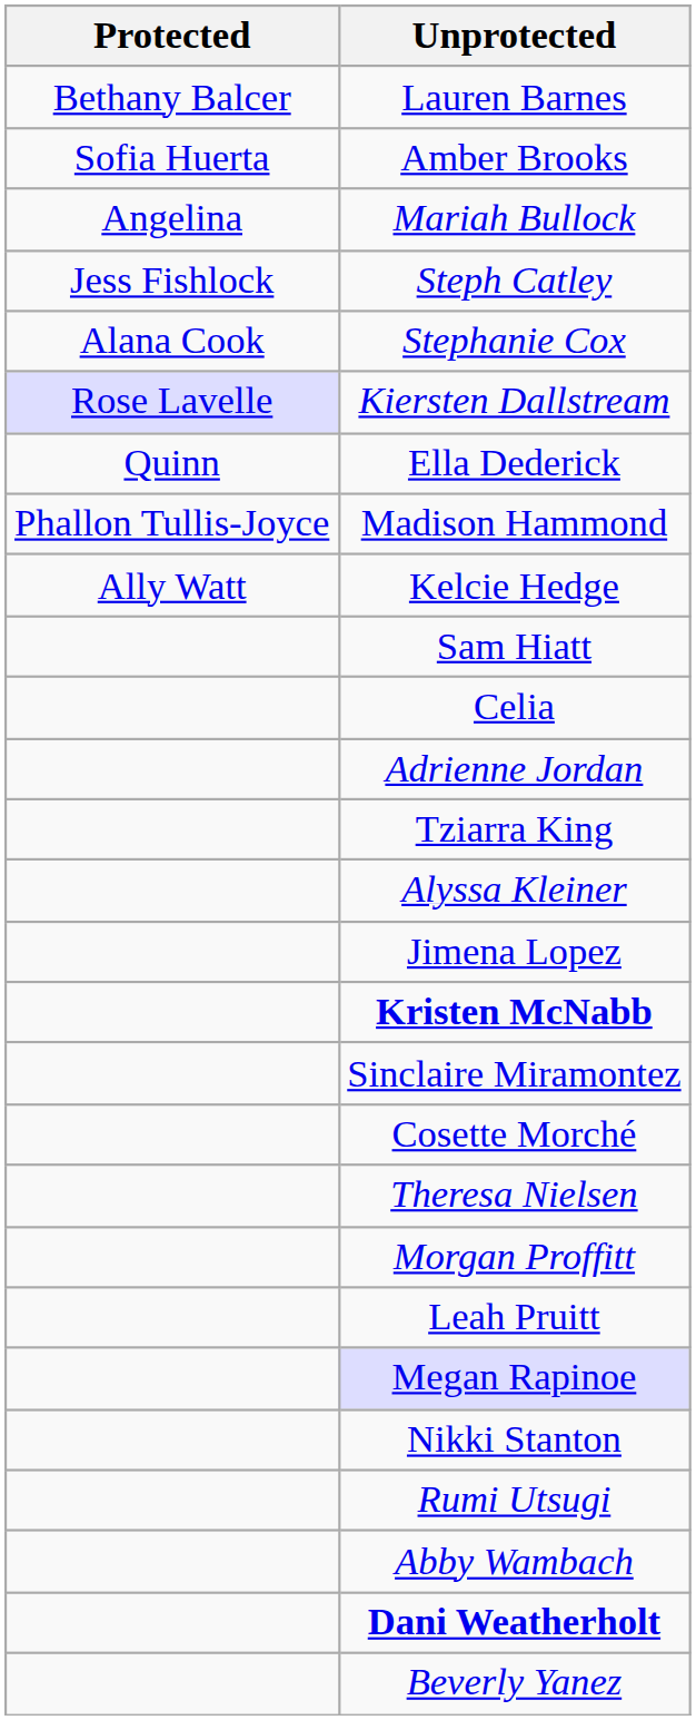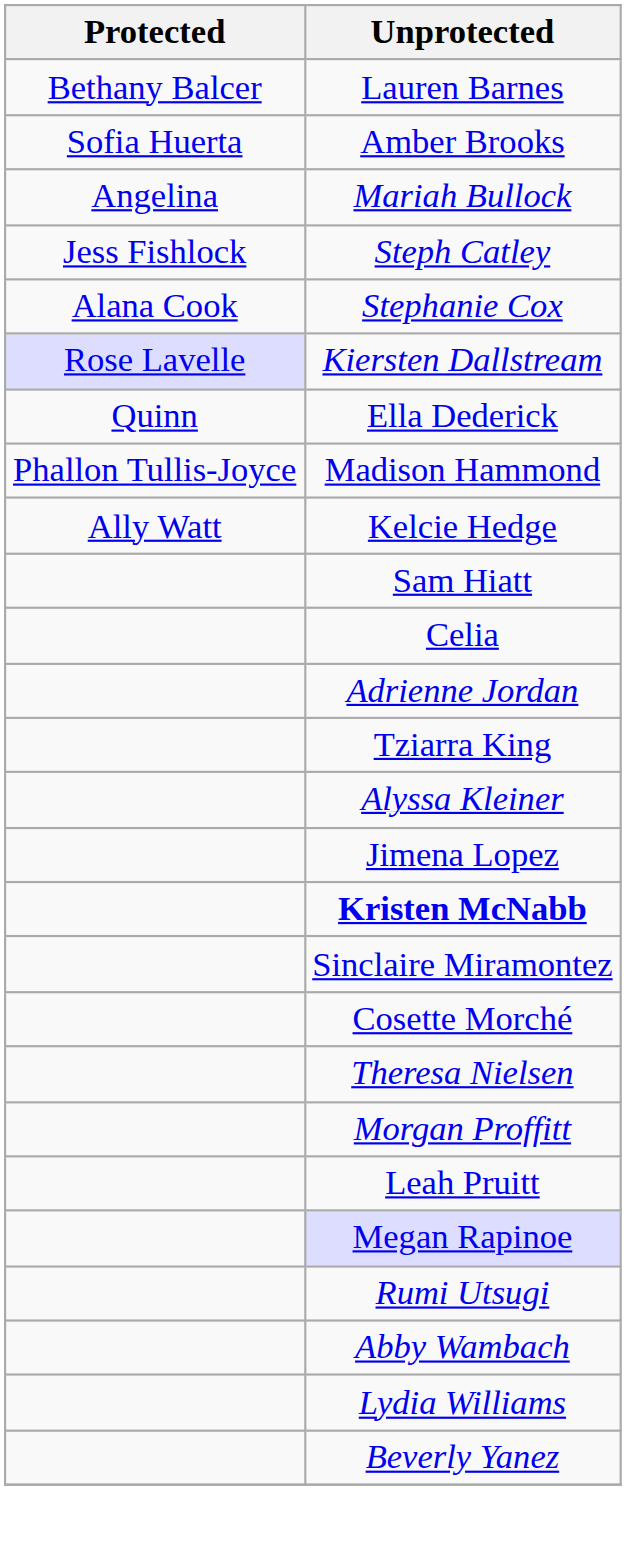- row: Nikki Stanton
- row: Dani Weatherholt
+ row: Lydia Williams
